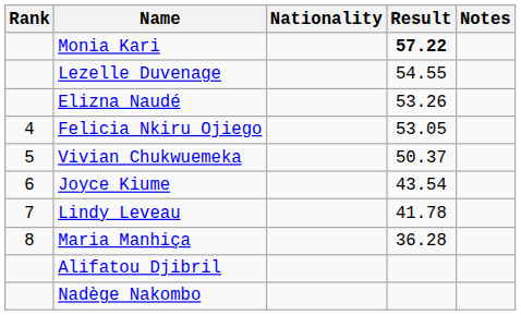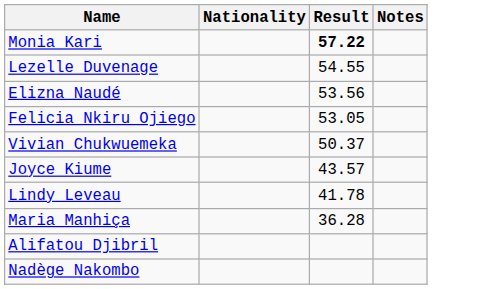- column: Rank | 4 | 5 | 6 | 7 | 8
Elizna Naudé | Result: 53.26 -> 53.56
Joyce Kiume | Result: 43.54 -> 43.57
